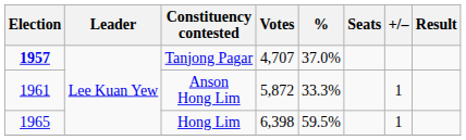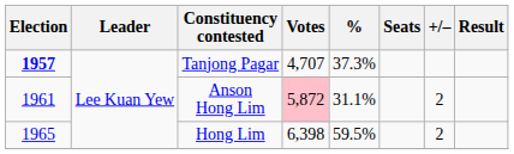Tanjong Pagar | %: 37.0% -> 37.3%
Anson Hong Lim | Votes: no background -> pink background
Anson Hong Lim | %: 33.3% -> 31.1%
Anson Hong Lim | +/–: 1 -> 2
Hong Lim | +/–: 1 -> 2
